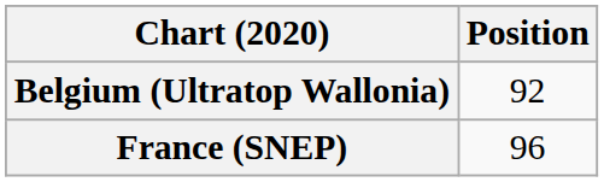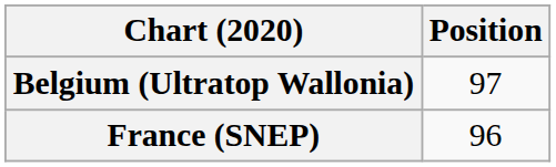Belgium (Ultratop Wallonia) | Position: 92 -> 97
